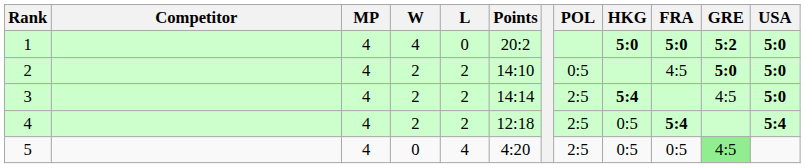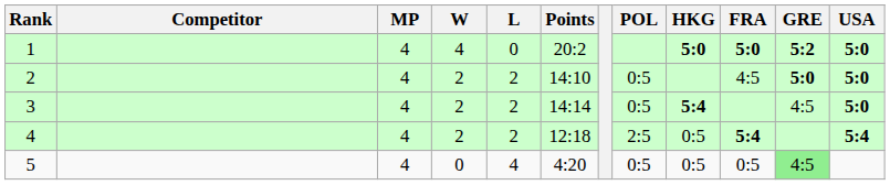3 | POL: 2:5 -> 0:5
5 | POL: 2:5 -> 0:5
